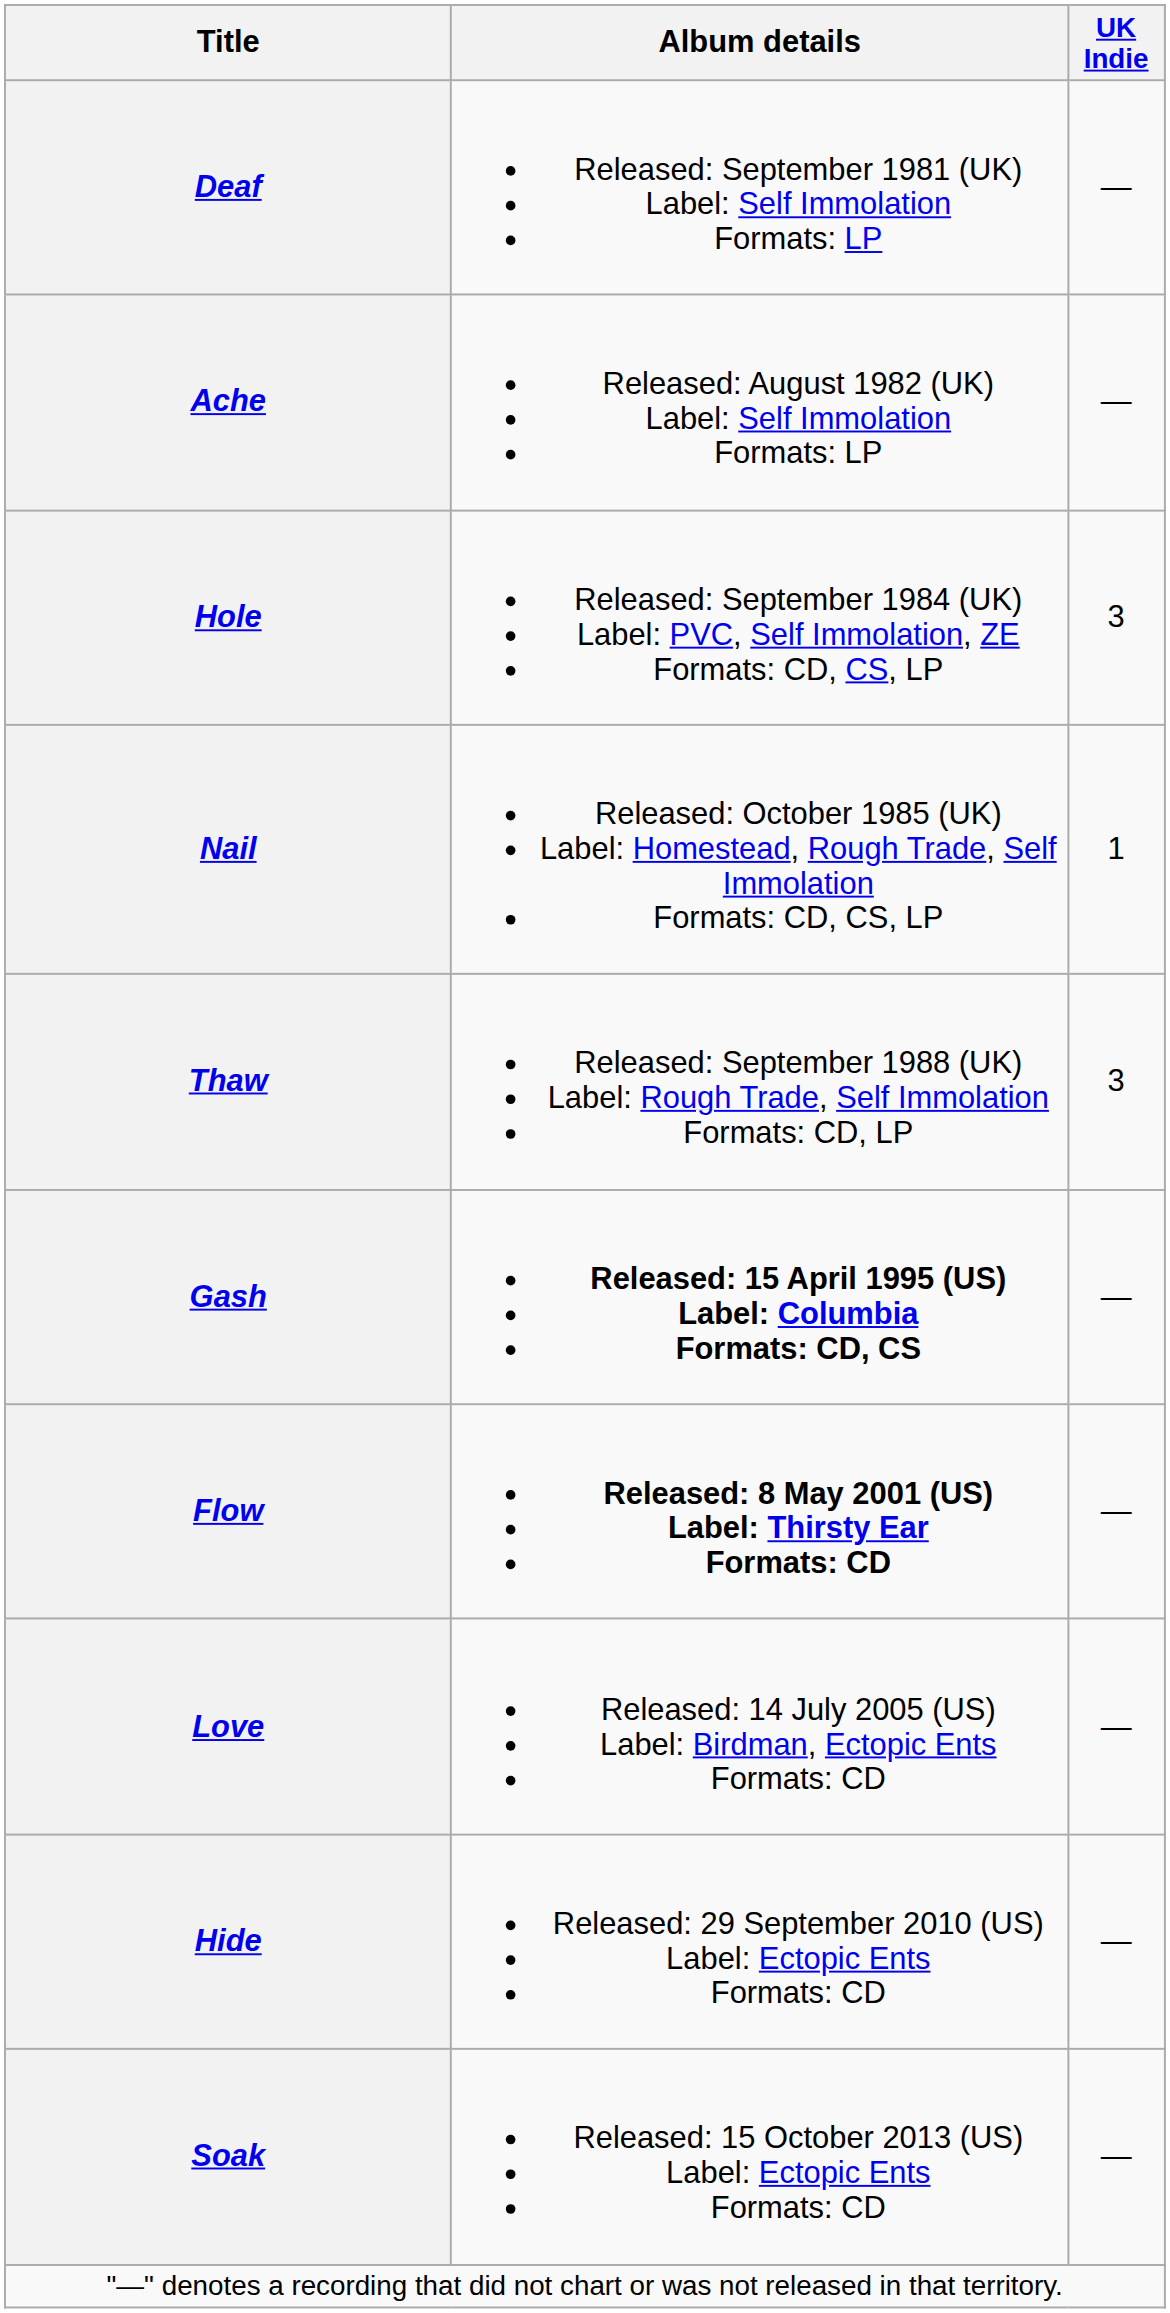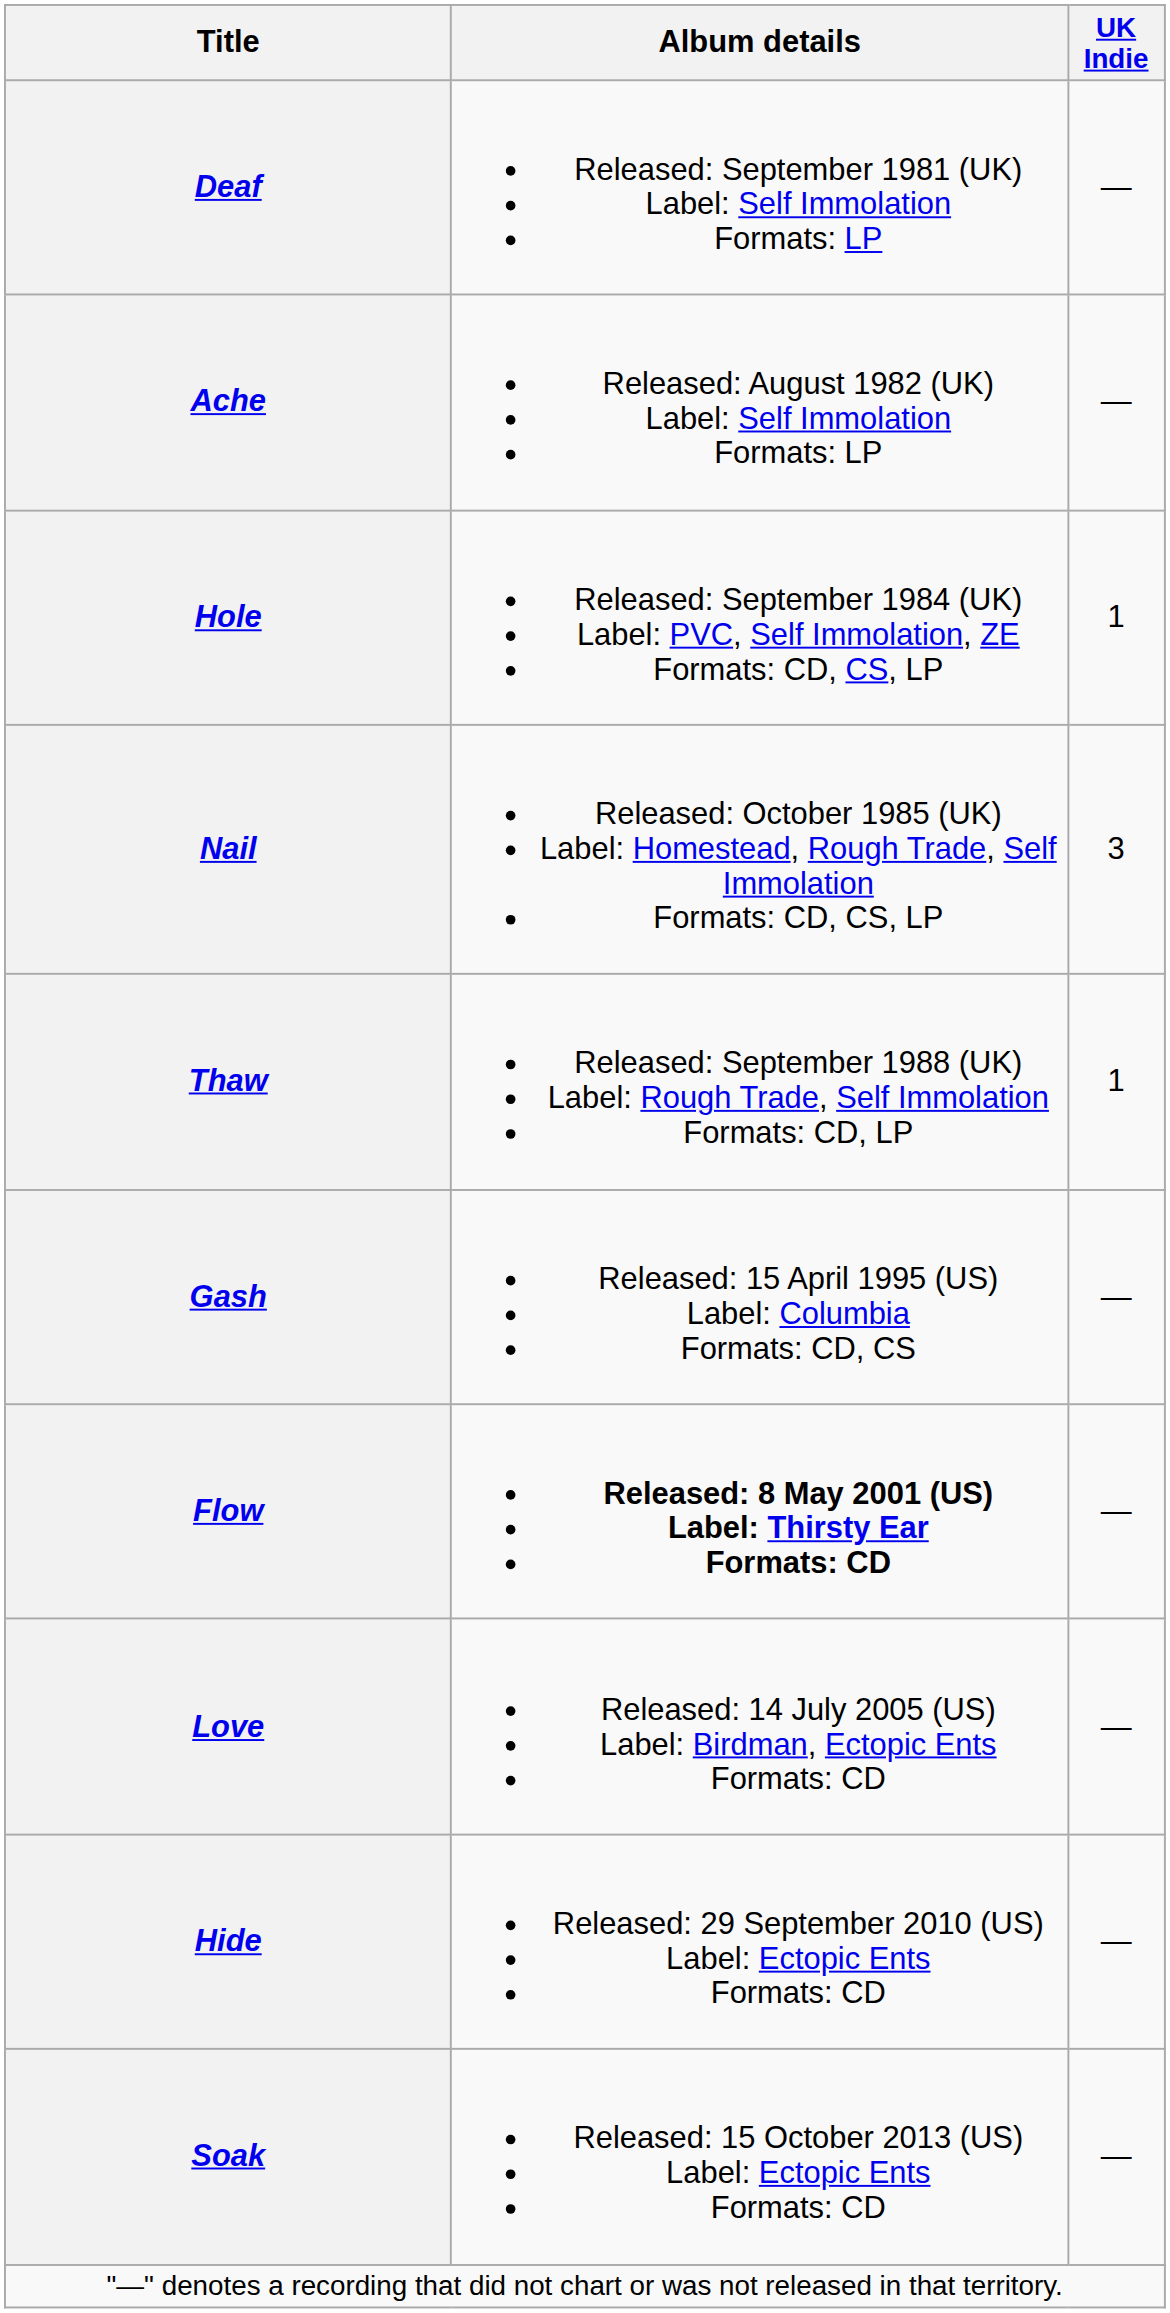Hole | UK Indie: 3 -> 1
Nail | UK Indie: 1 -> 3
Thaw | UK Indie: 3 -> 1
Gash | Album details: bold -> normal
